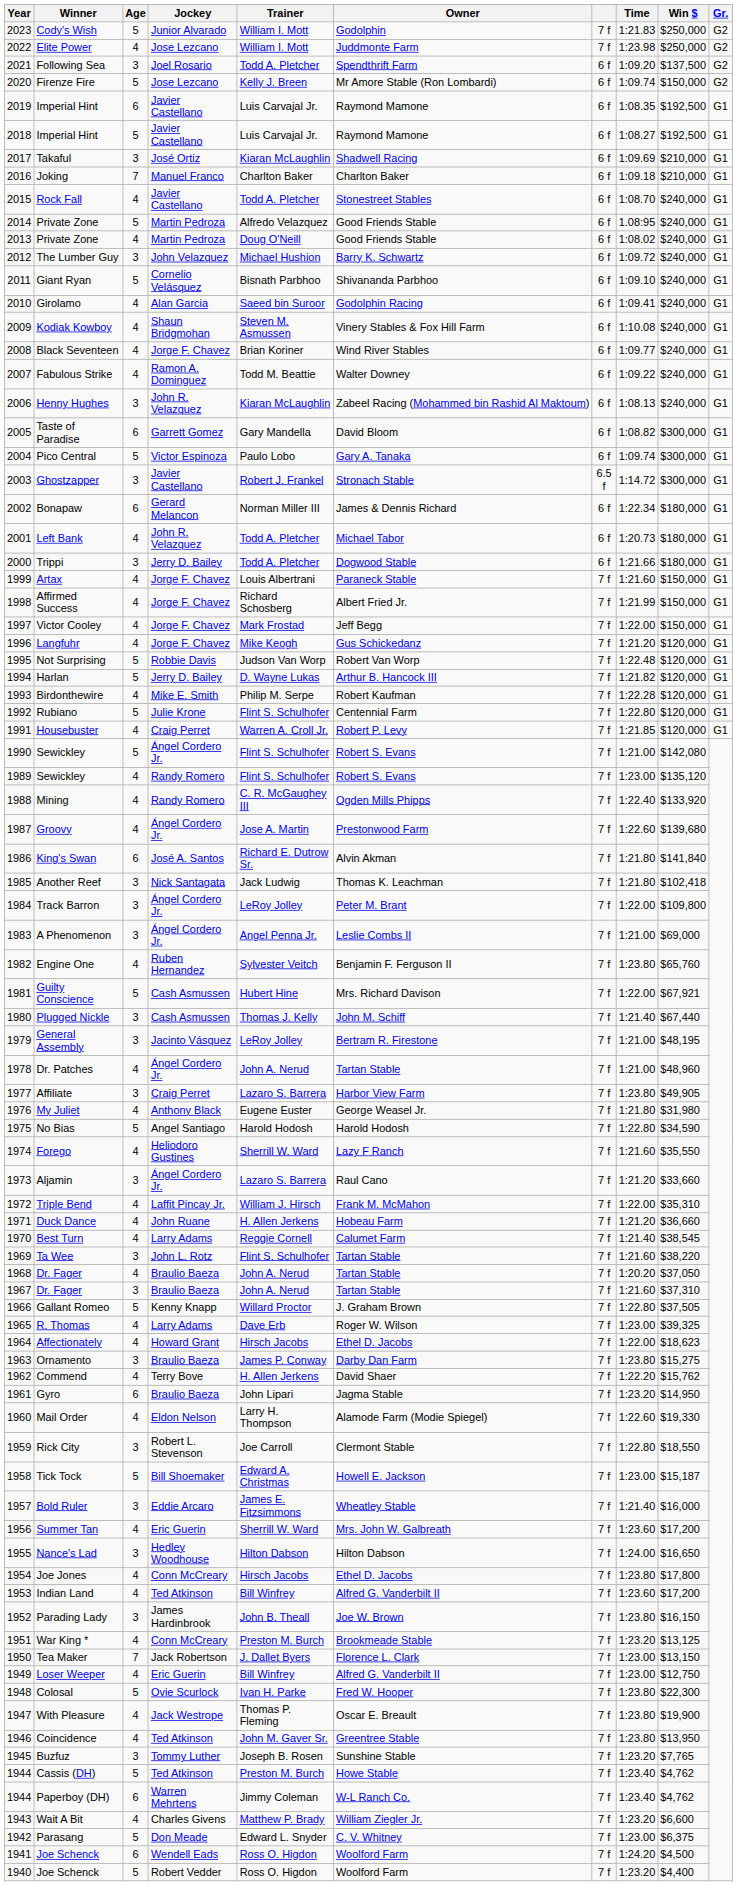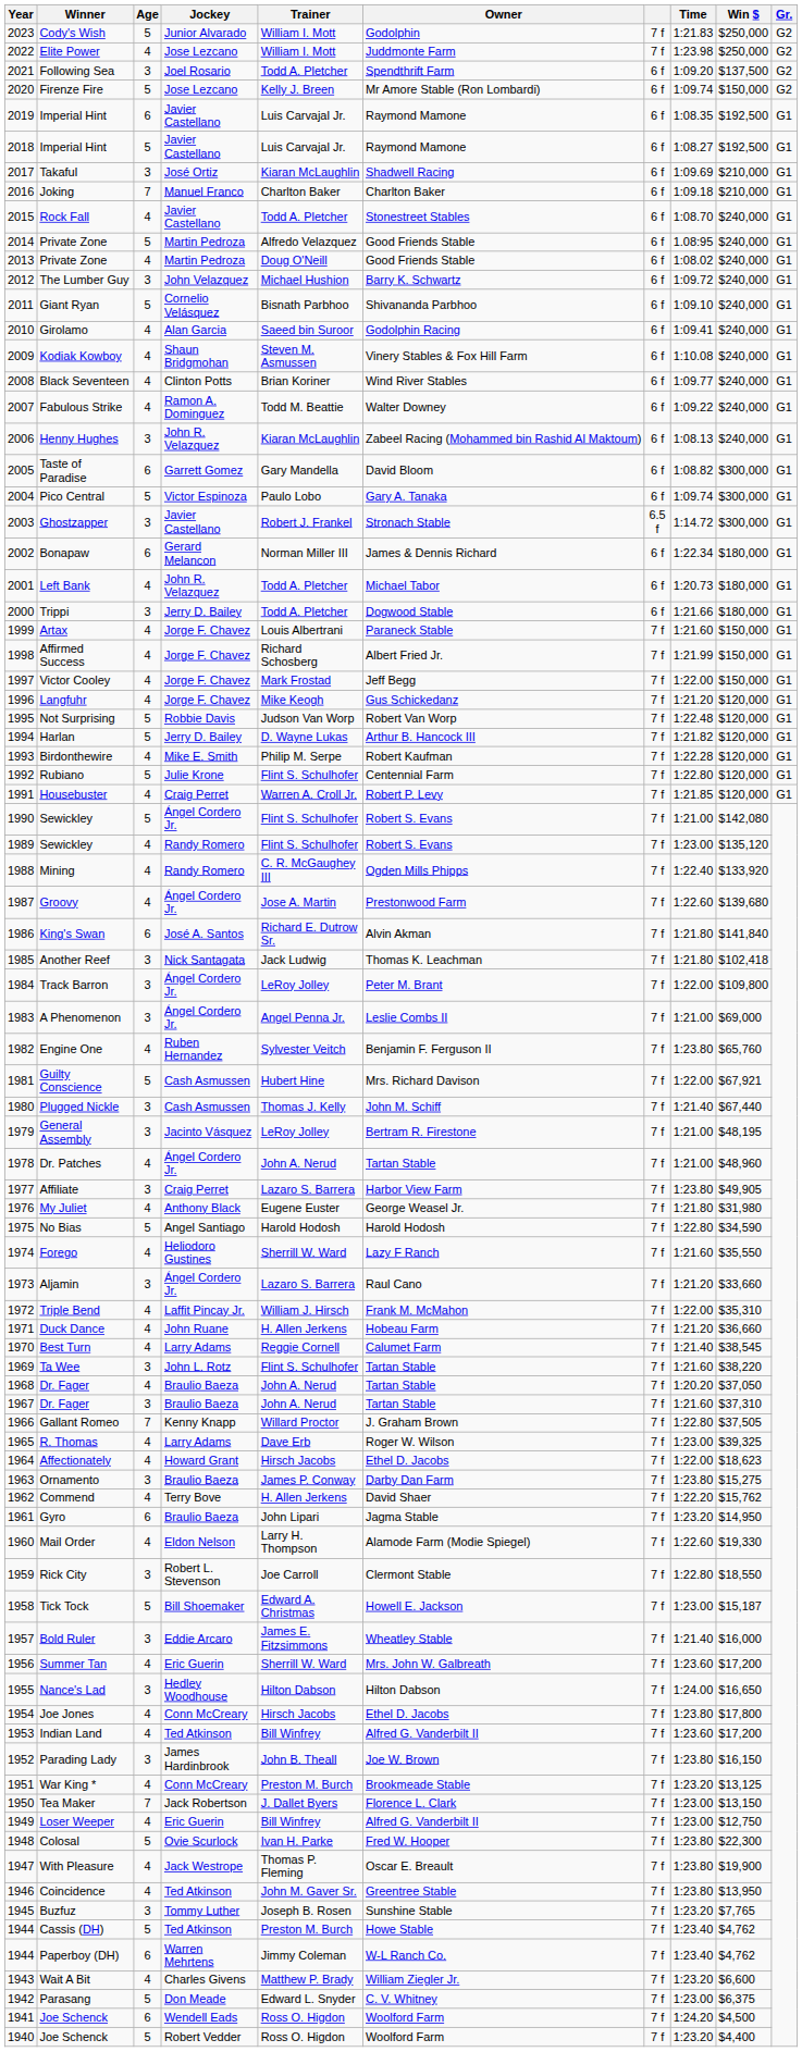Black Seventeen | Jockey: Jorge F. Chavez -> Clinton Potts
Gallant Romeo | Age: 5 -> 7
